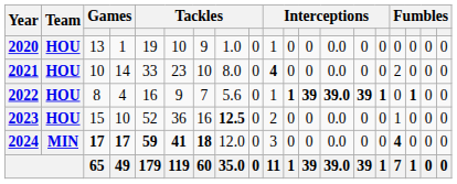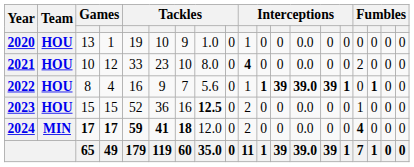2021 | column 4: 14 -> 12
2023 | column 4: 10 -> 15
2024 | column 10: 3 -> 2
